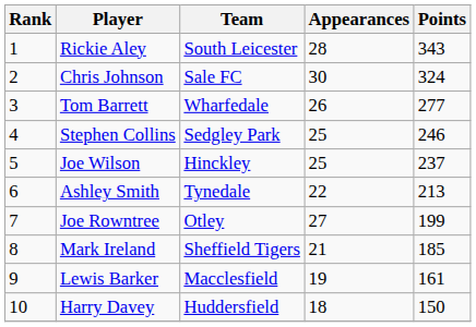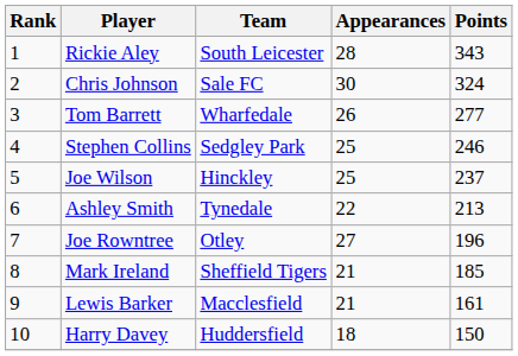Joe Rowntree | Points: 199 -> 196
Lewis Barker | Appearances: 19 -> 21
